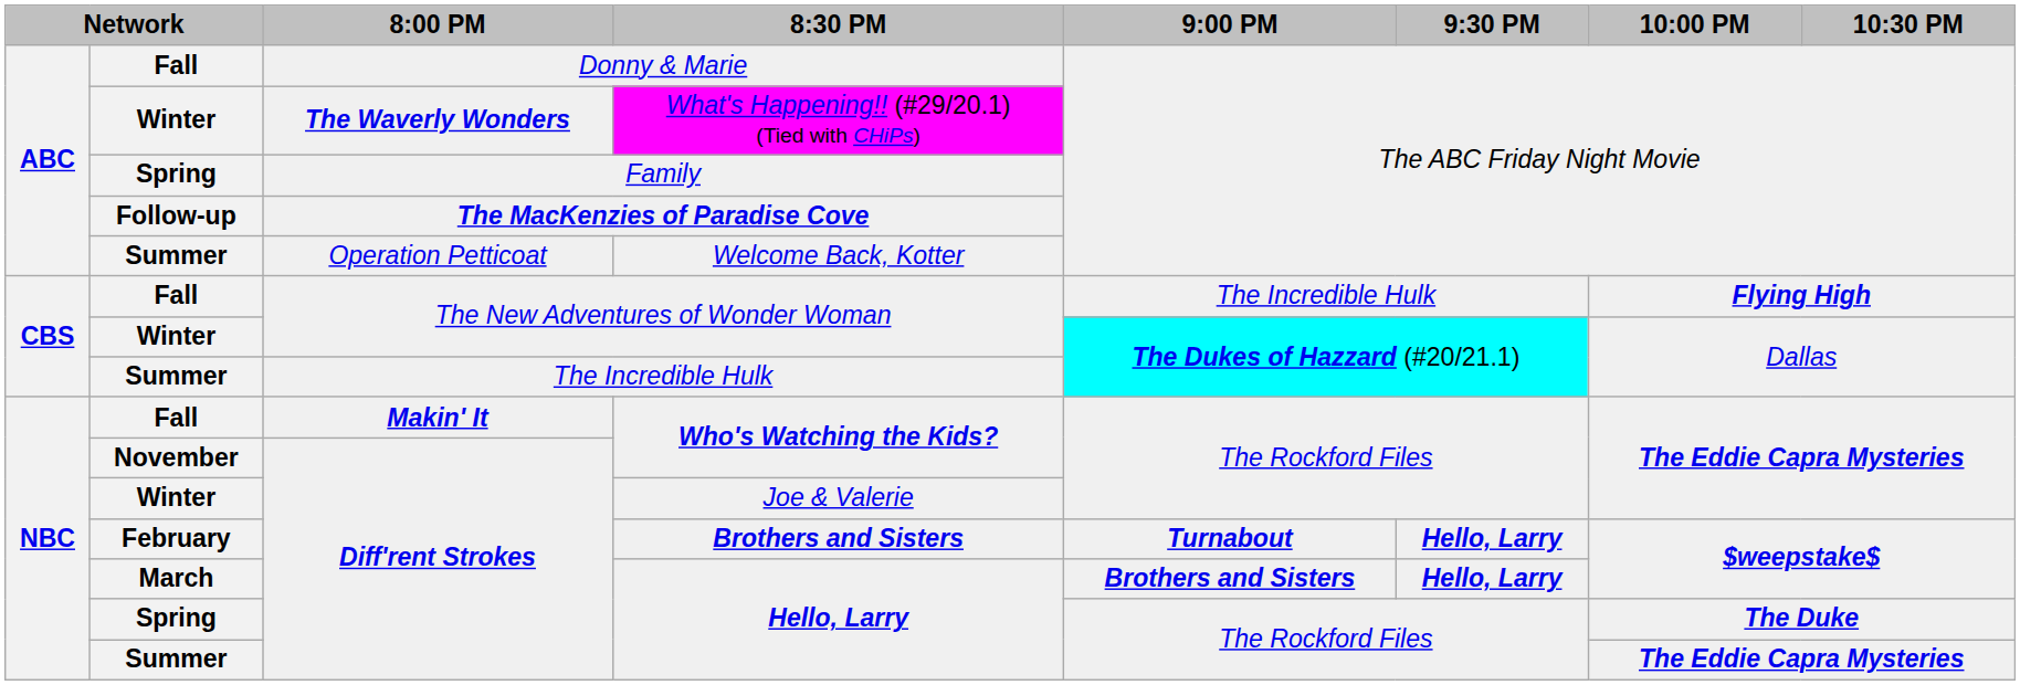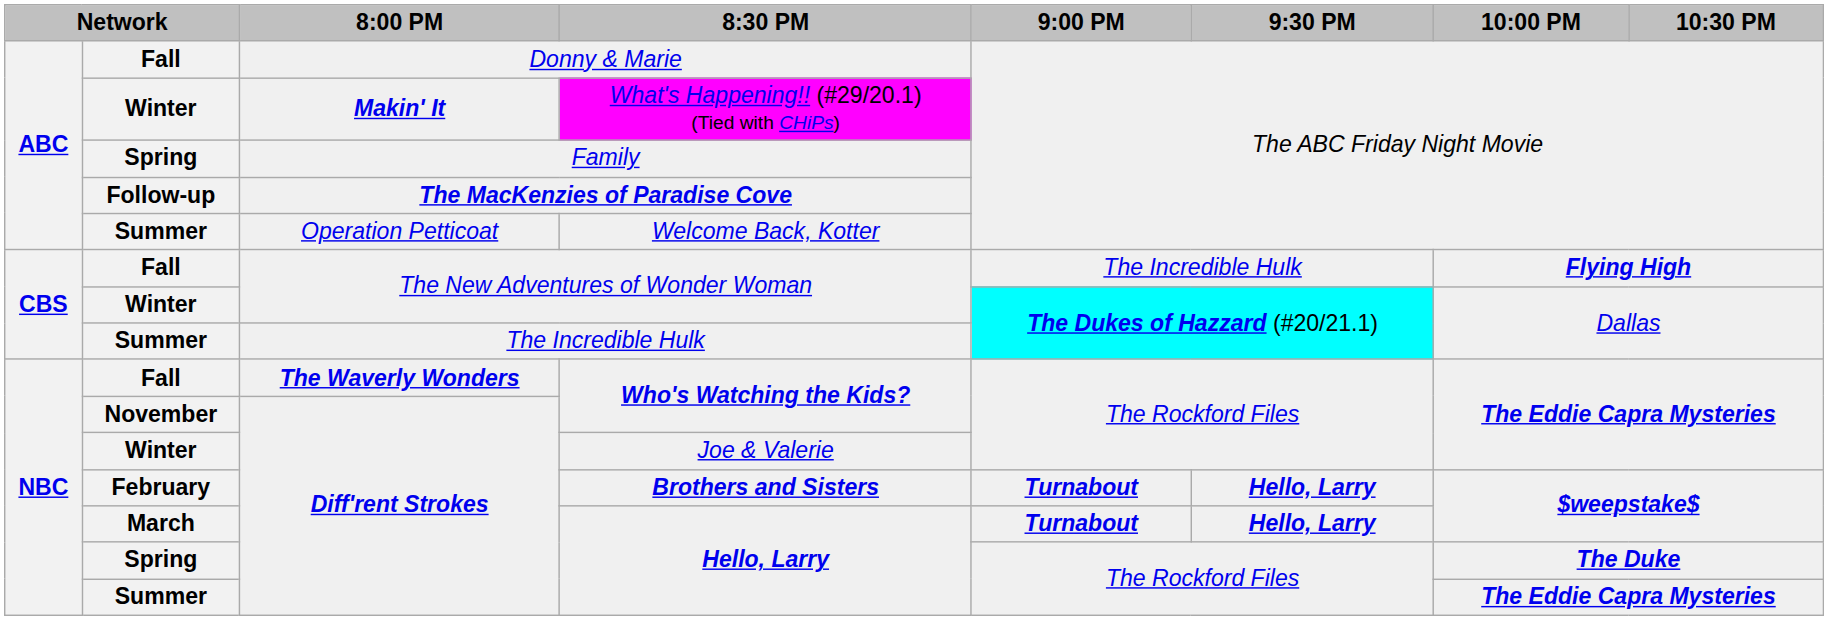What's Happening!! (#29/20.1) (Tied with CHiPs) | 8:00 PM: The Waverly Wonders -> Makin' It
Fall / Who's Watching the Kids? | 8:00 PM: Makin' It -> The Waverly Wonders
March / Hello, Larry | 9:00 PM: Brothers and Sisters -> Turnabout
